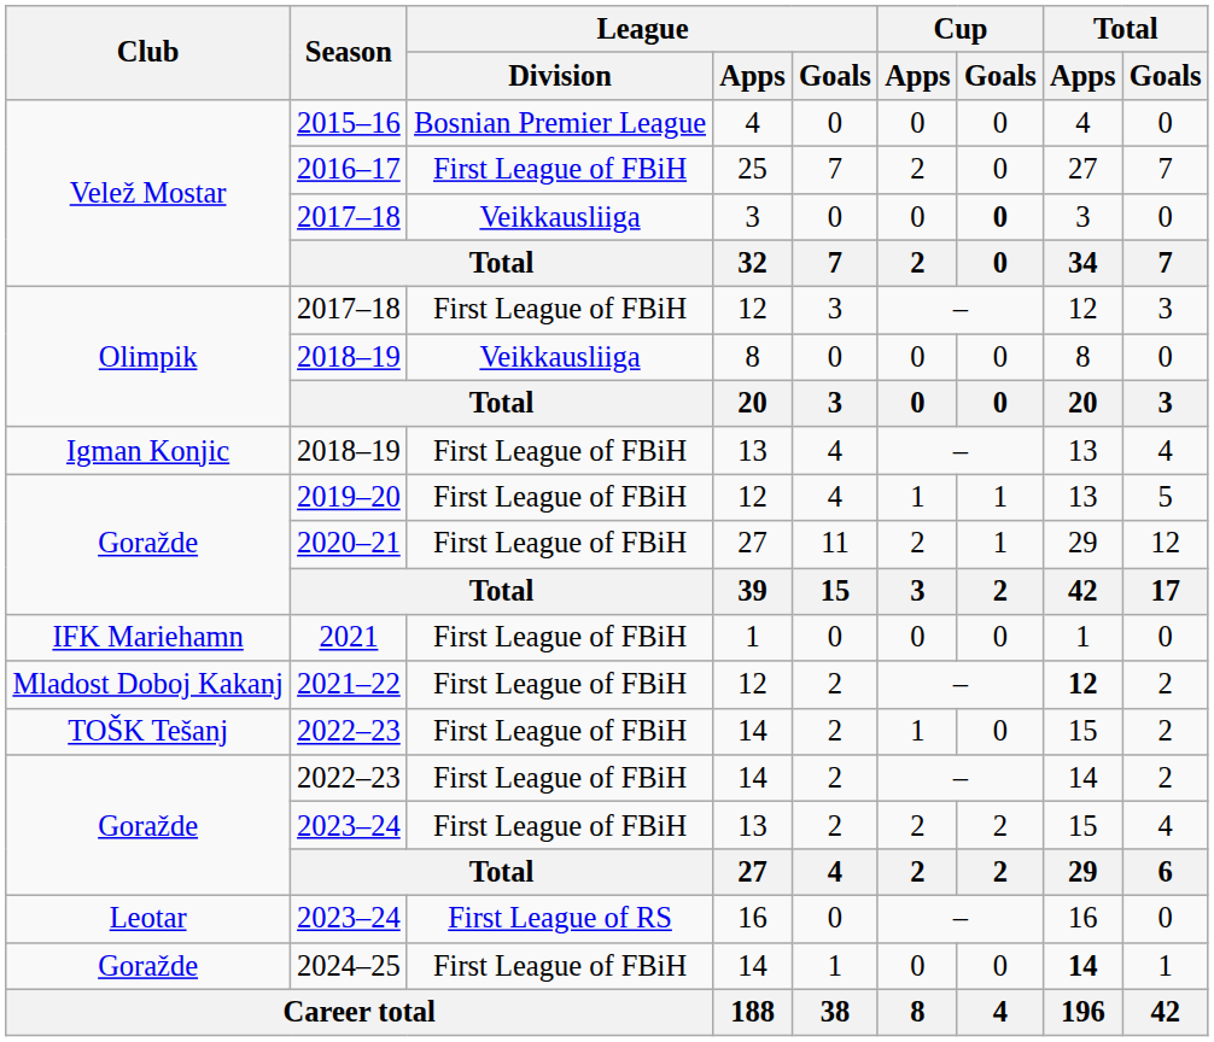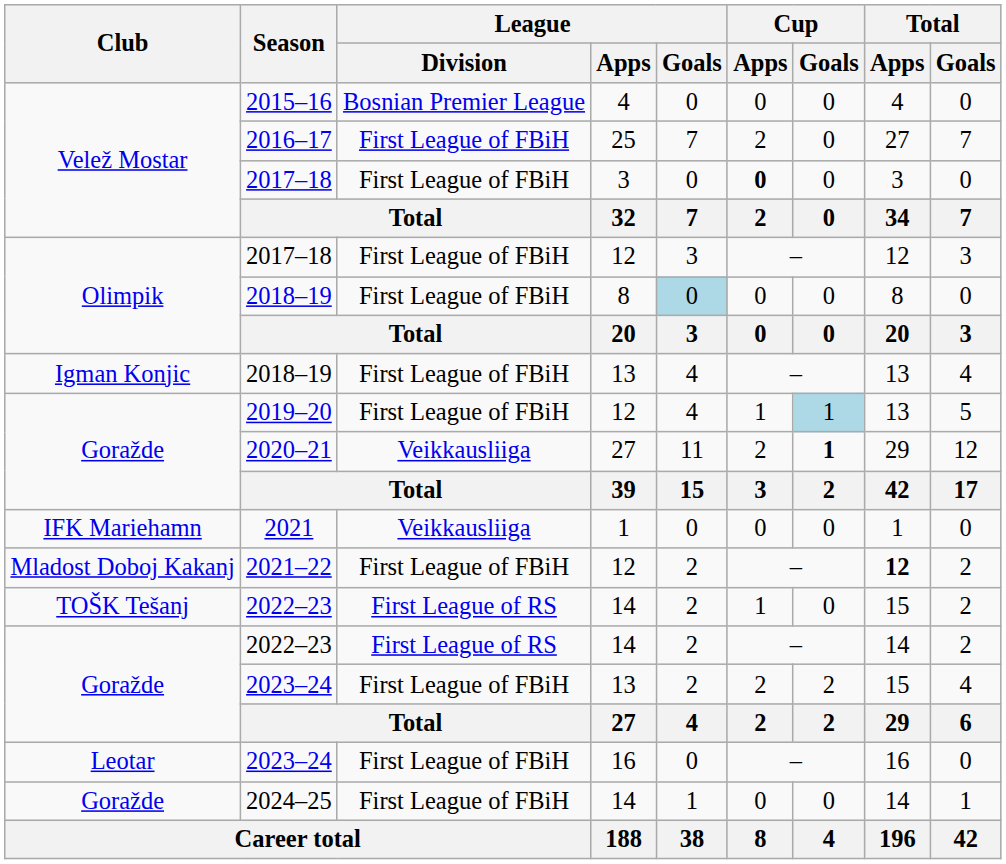Velež Mostar / 2017–18 | League / Division: Veikkausliiga -> First League of FBiH
Velež Mostar / 2017–18 | Cup / Apps: normal -> bold
Velež Mostar / 2017–18 | Cup / Goals: bold -> normal
Olimpik / 2018–19 | League / Division: Veikkausliiga -> First League of FBiH
Olimpik / 2018–19 | League / Goals: no background -> lightblue background
2019–20 | Cup / Goals: no background -> lightblue background
2020–21 | League / Division: First League of FBiH -> Veikkausliiga
2020–21 | Cup / Goals: normal -> bold
2021 | League / Division: First League of FBiH -> Veikkausliiga
TOŠK Tešanj / 2022–23 | League / Division: First League of FBiH -> First League of RS
Goražde / 2022–23 | League / Division: First League of FBiH -> First League of RS
Leotar / 2023–24 | League / Division: First League of RS -> First League of FBiH
2024–25 | Total / Apps: bold -> normal
